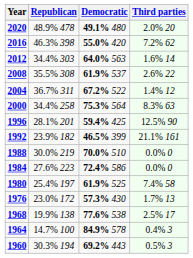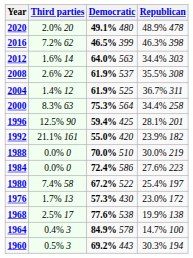columns swapped: Republican <-> Third parties
2016 | Democratic: 55.0% 420 -> 46.5% 399
2004 | Democratic: 67.2% 522 -> 61.9% 525
1992 | Democratic: 46.5% 399 -> 55.0% 420
1980 | Democratic: 61.9% 525 -> 67.2% 522
